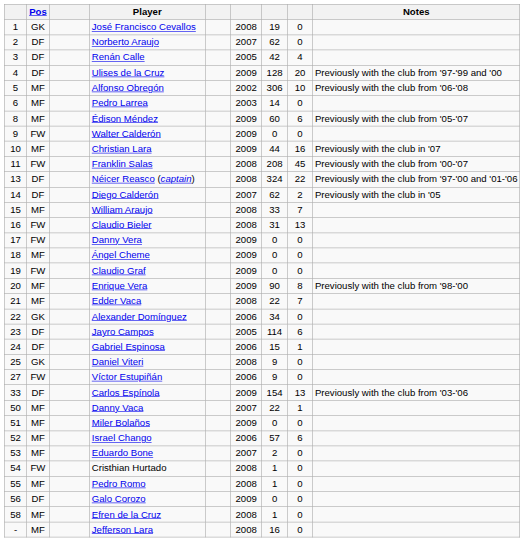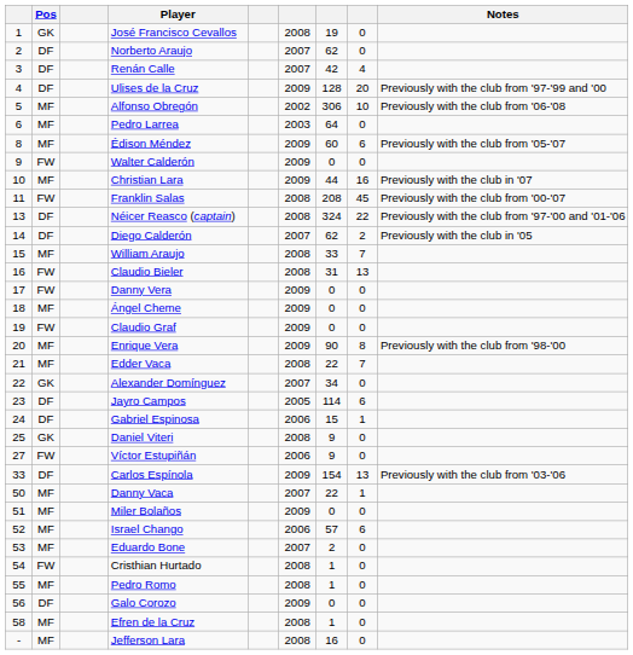Renán Calle | column 6: 2005 -> 2007
Pedro Larrea | column 7: 14 -> 64
Alexander Domínguez | column 6: 2006 -> 2007
